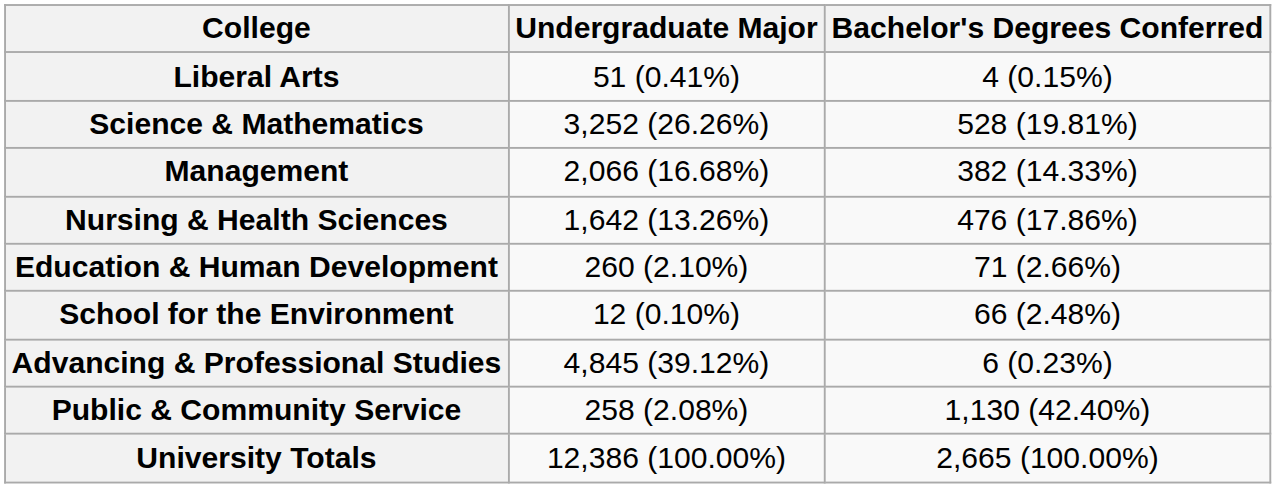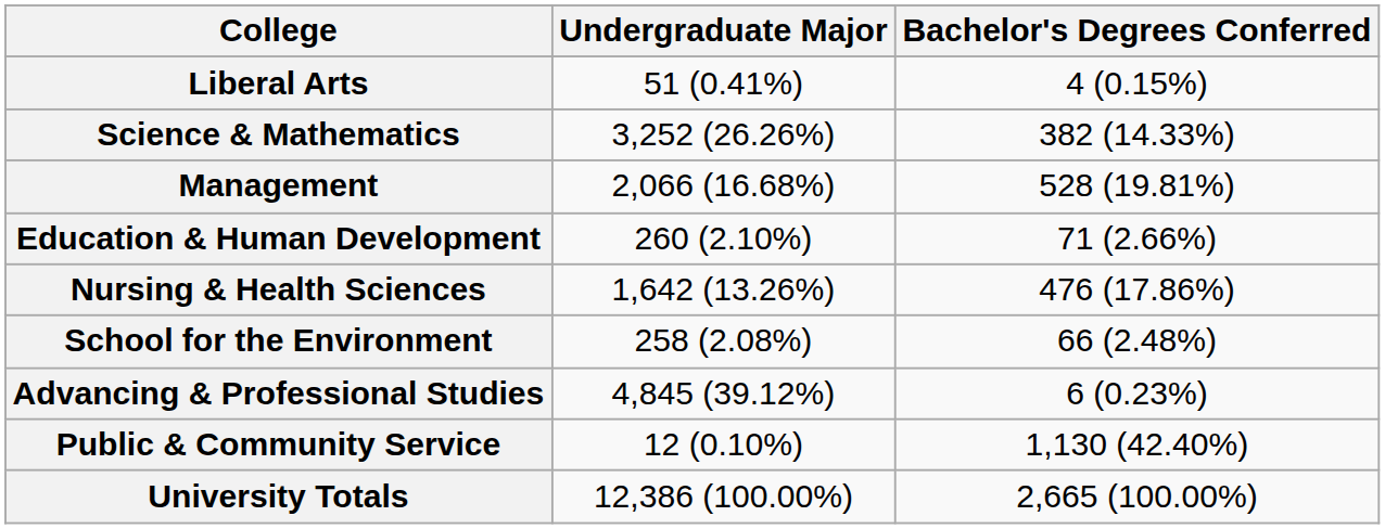Science & Mathematics | Bachelor's Degrees Conferred: 528 (19.81%) -> 382 (14.33%)
Management | Bachelor's Degrees Conferred: 382 (14.33%) -> 528 (19.81%)
rows swapped: Nursing & Health Sciences <-> Education & Human Development
School for the Environment | Undergraduate Major: 12 (0.10%) -> 258 (2.08%)
Public & Community Service | Undergraduate Major: 258 (2.08%) -> 12 (0.10%)
